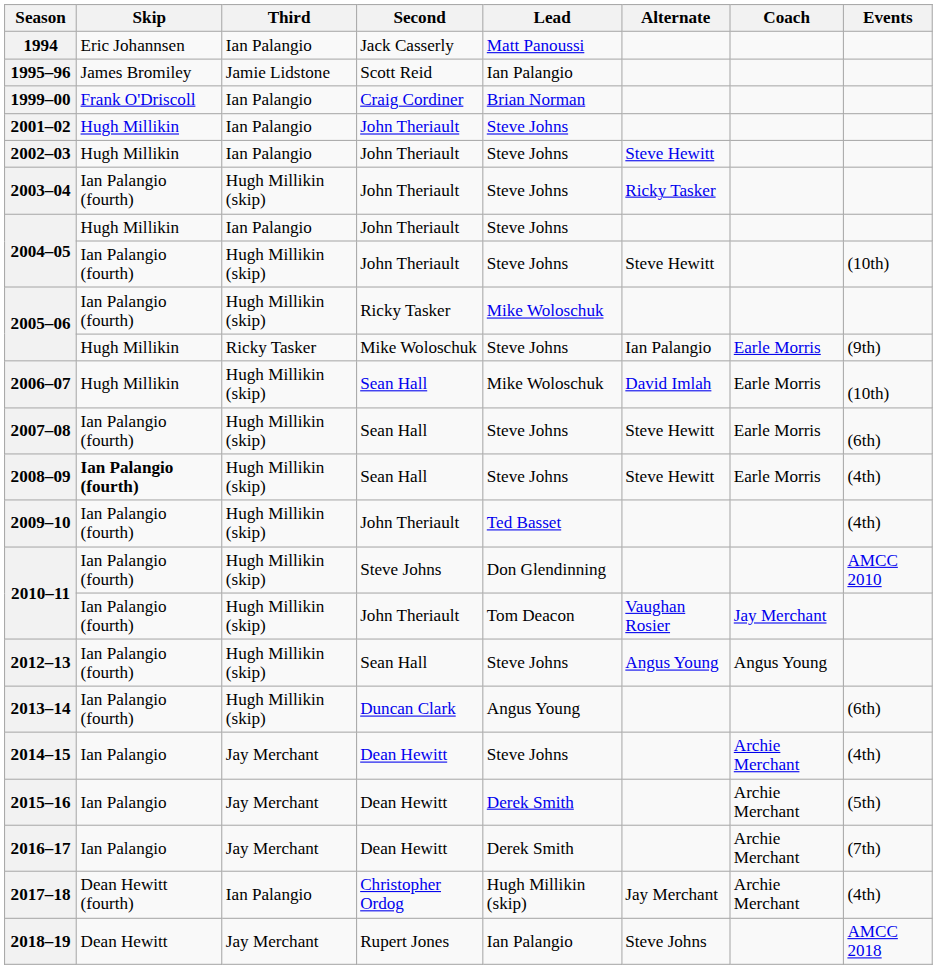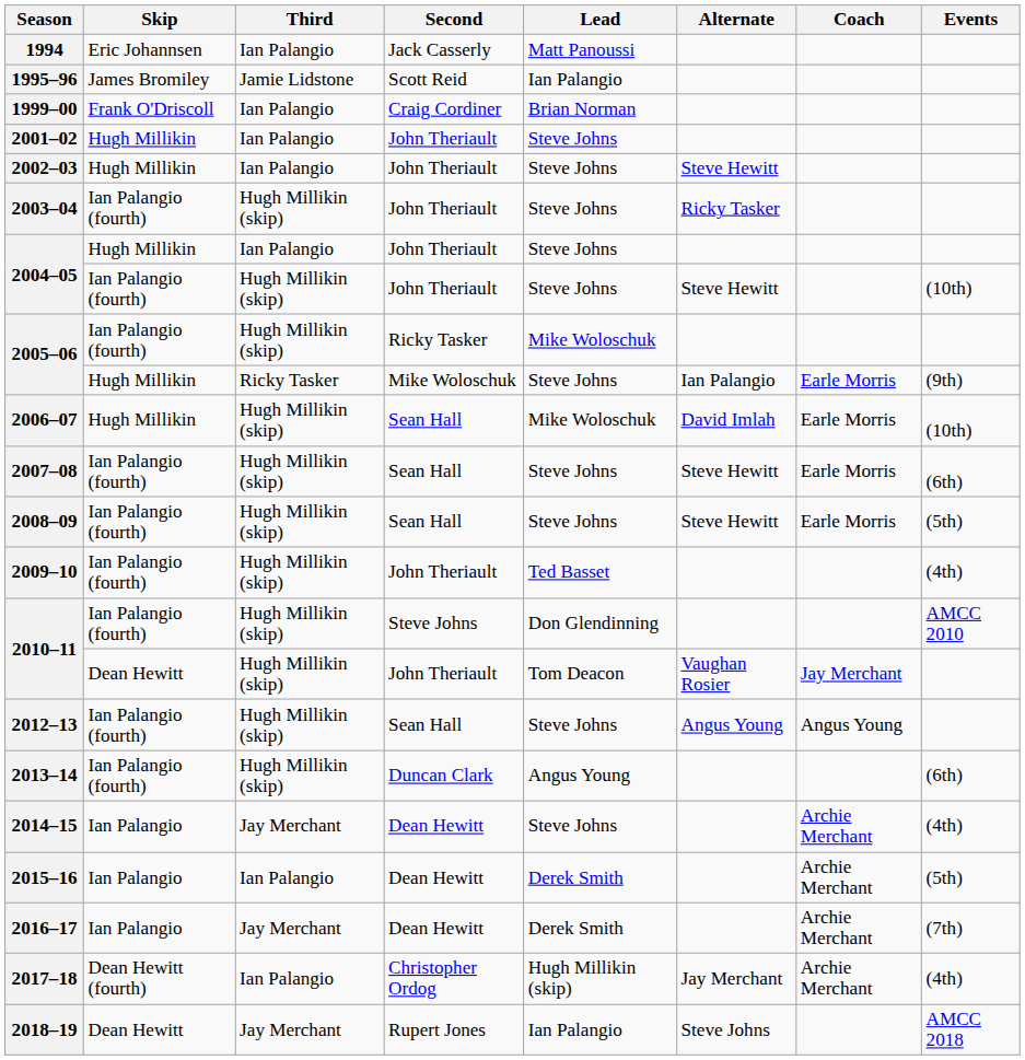2008–09 | Skip: bold -> normal
2008–09 | Events: (4th) -> (5th)
2010–11 / John Theriault | Skip: Ian Palangio (fourth) -> Dean Hewitt
2015–16 | Third: Jay Merchant -> Ian Palangio
